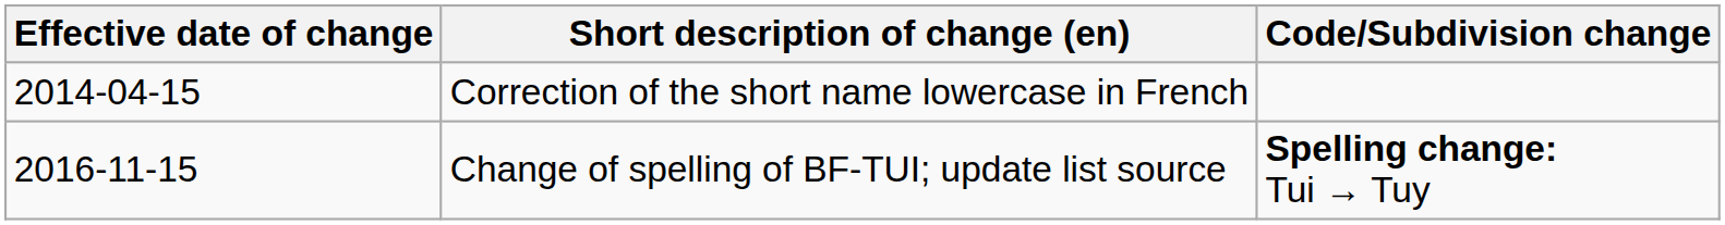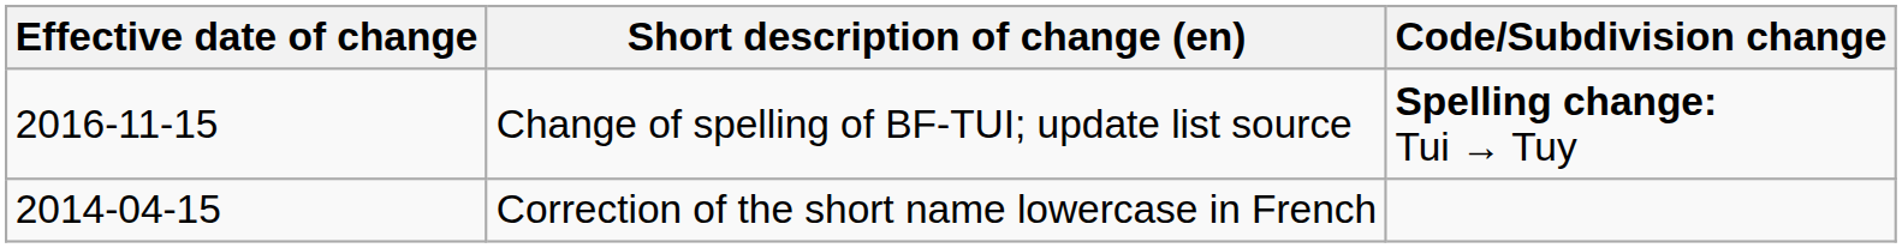rows swapped: Correction of the short name lowercase in French <-> Change of spelling of BF-TUI; update list source
